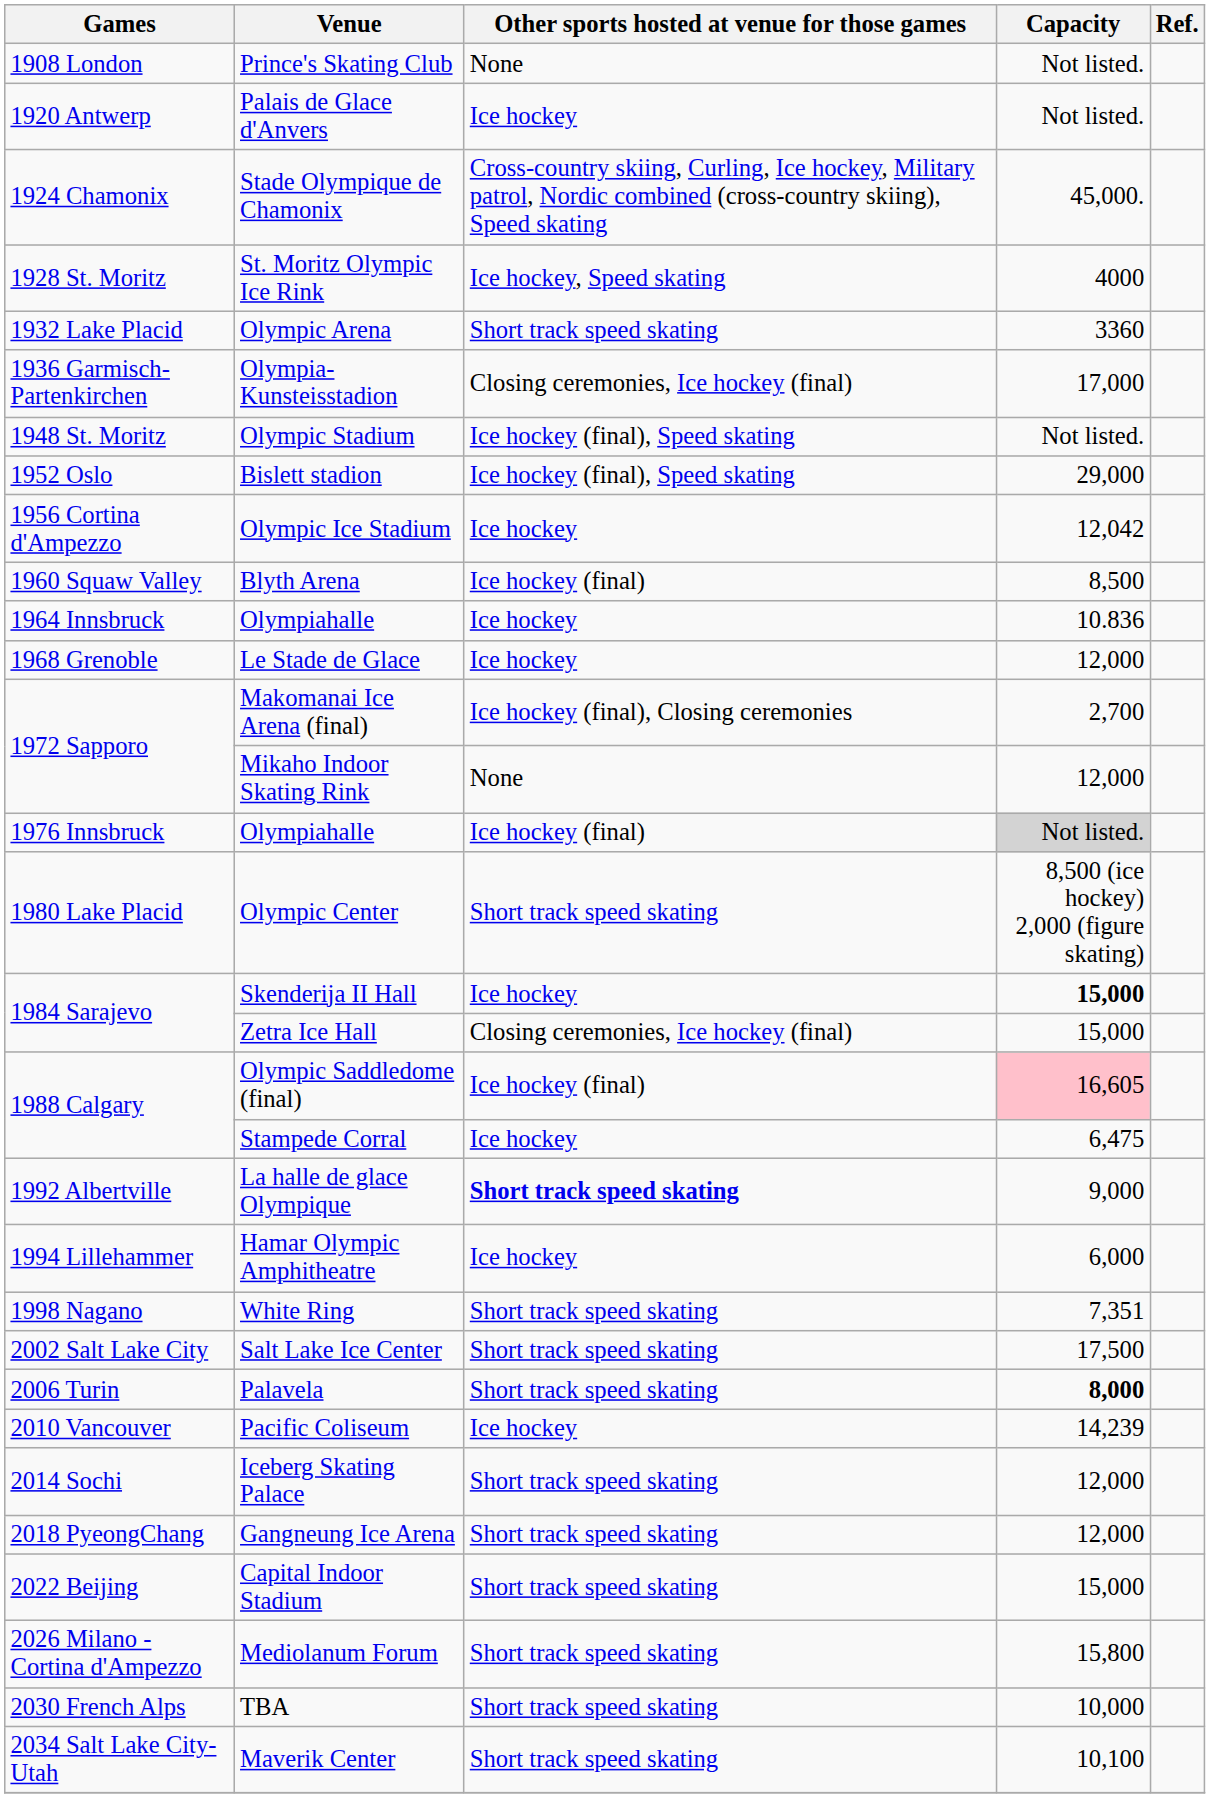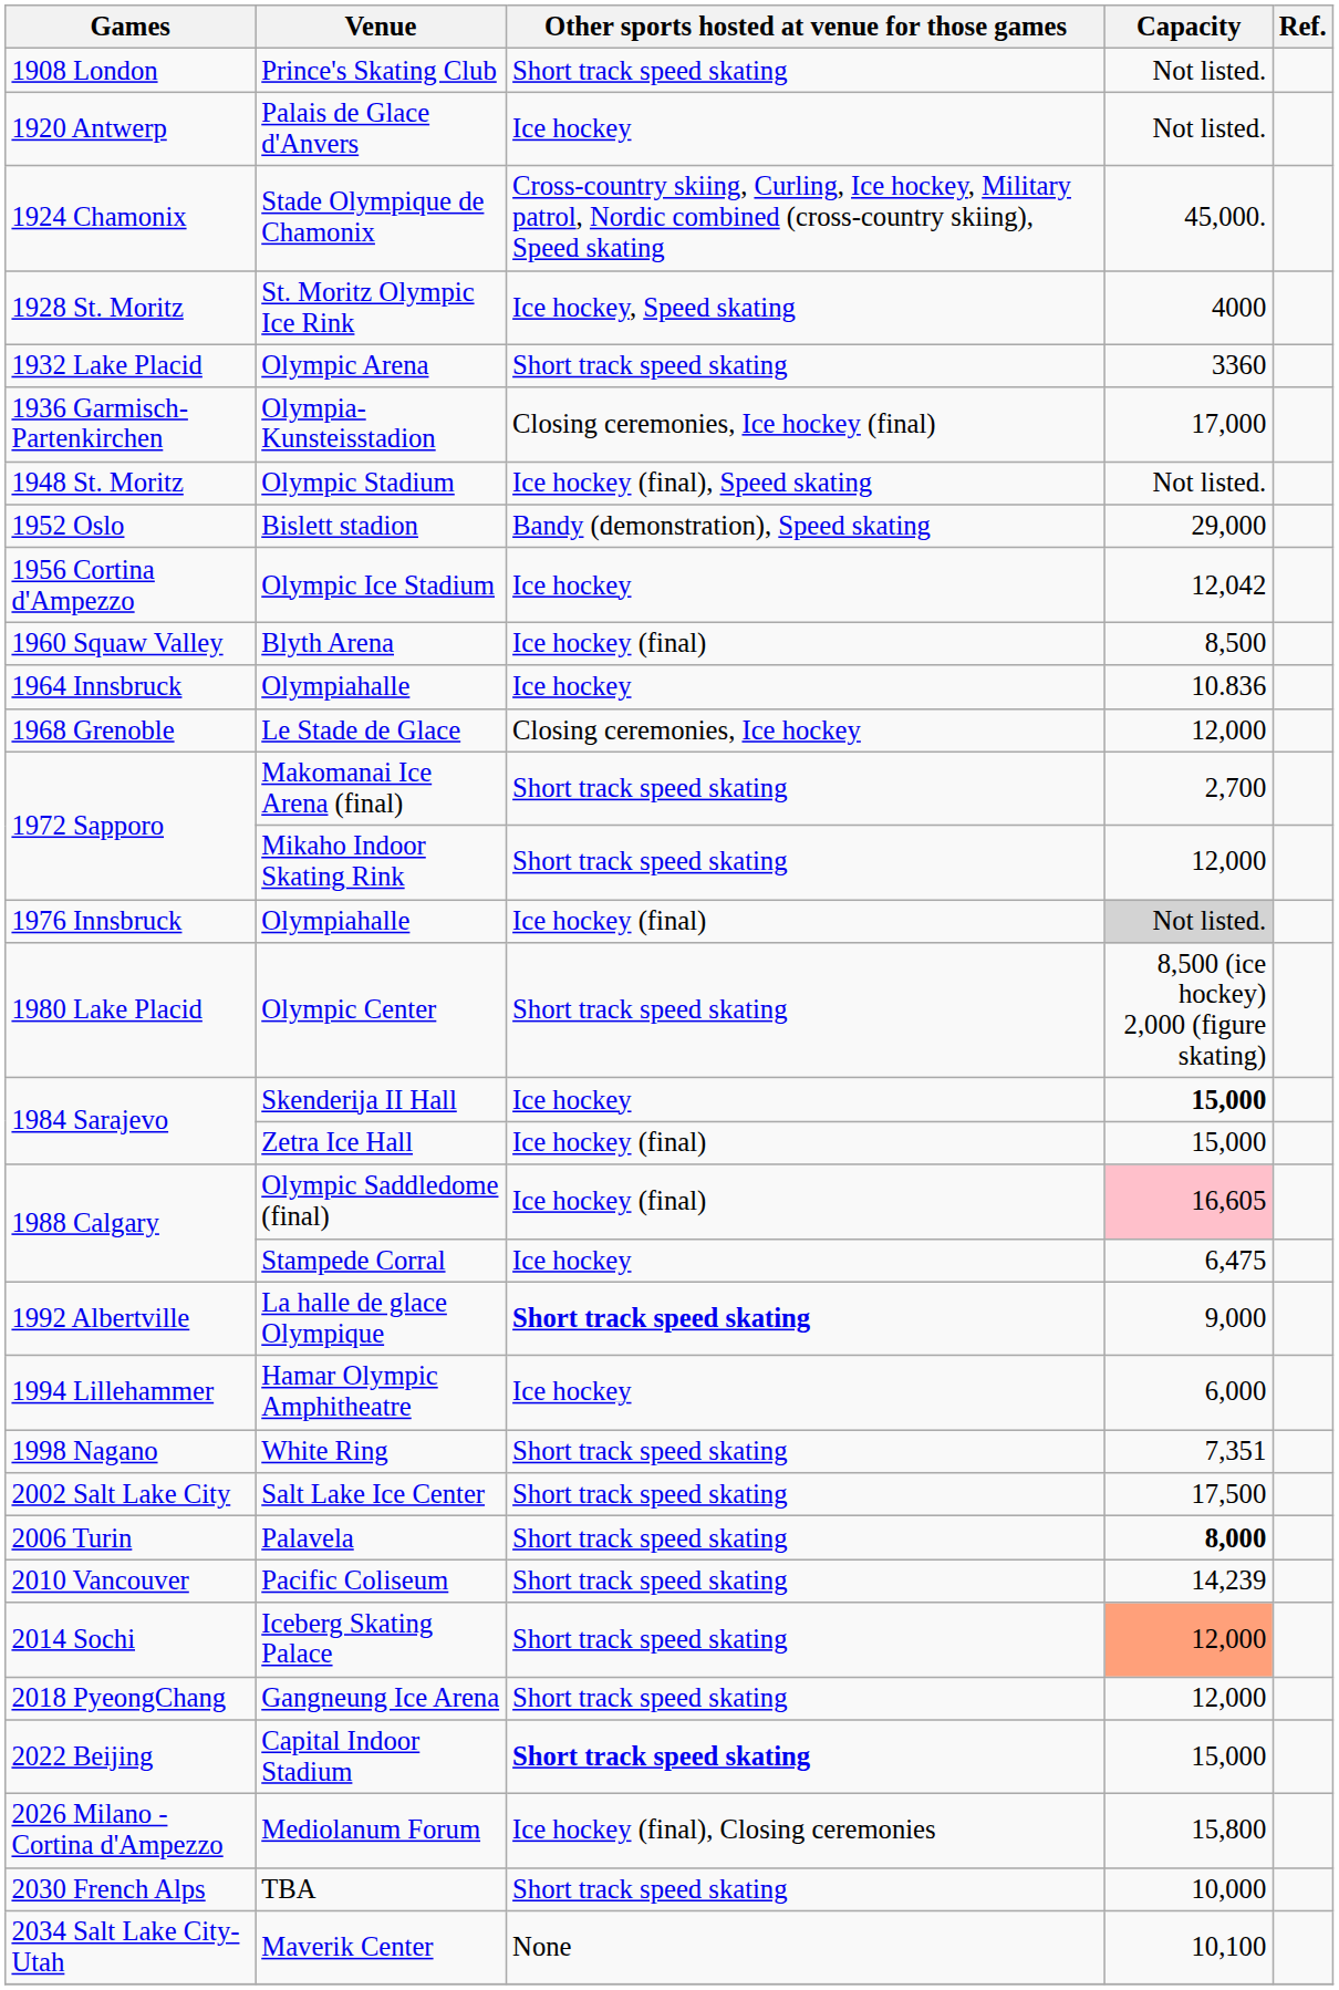Prince's Skating Club | Other sports hosted at venue for those games: None -> Short track speed skating
Bislett stadion | Other sports hosted at venue for those games: Ice hockey (final), Speed skating -> Bandy (demonstration), Speed skating
Le Stade de Glace | Other sports hosted at venue for those games: Ice hockey -> Closing ceremonies, Ice hockey
Makomanai Ice Arena (final) | Other sports hosted at venue for those games: Ice hockey (final), Closing ceremonies -> Short track speed skating
Mikaho Indoor Skating Rink | Other sports hosted at venue for those games: None -> Short track speed skating
Zetra Ice Hall | Other sports hosted at venue for those games: Closing ceremonies, Ice hockey (final) -> Ice hockey (final)
Pacific Coliseum | Other sports hosted at venue for those games: Ice hockey -> Short track speed skating
Iceberg Skating Palace | Capacity: no background -> lightsalmon background
Capital Indoor Stadium | Other sports hosted at venue for those games: normal -> bold
Mediolanum Forum | Other sports hosted at venue for those games: Short track speed skating -> Ice hockey (final), Closing ceremonies
Maverik Center | Other sports hosted at venue for those games: Short track speed skating -> None
